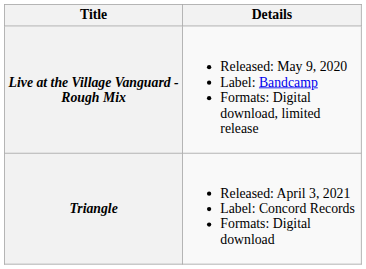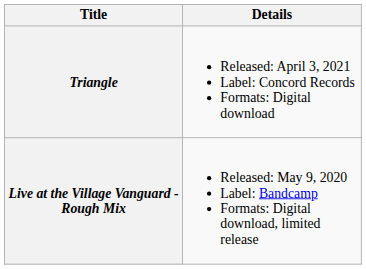rows swapped: Live at the Village Vanguard - Rough Mix <-> Triangle
